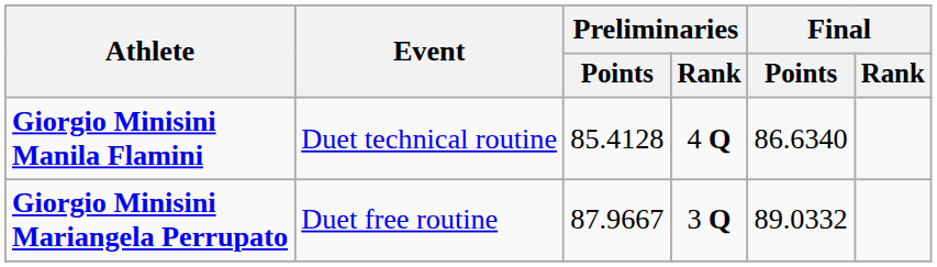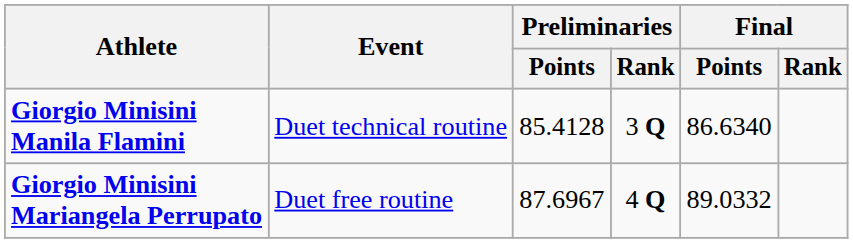Giorgio Minisini Manila Flamini | Preliminaries / Rank: 4 Q -> 3 Q
Giorgio Minisini Mariangela Perrupato | Preliminaries / Points: 87.9667 -> 87.6967
Giorgio Minisini Mariangela Perrupato | Preliminaries / Rank: 3 Q -> 4 Q
